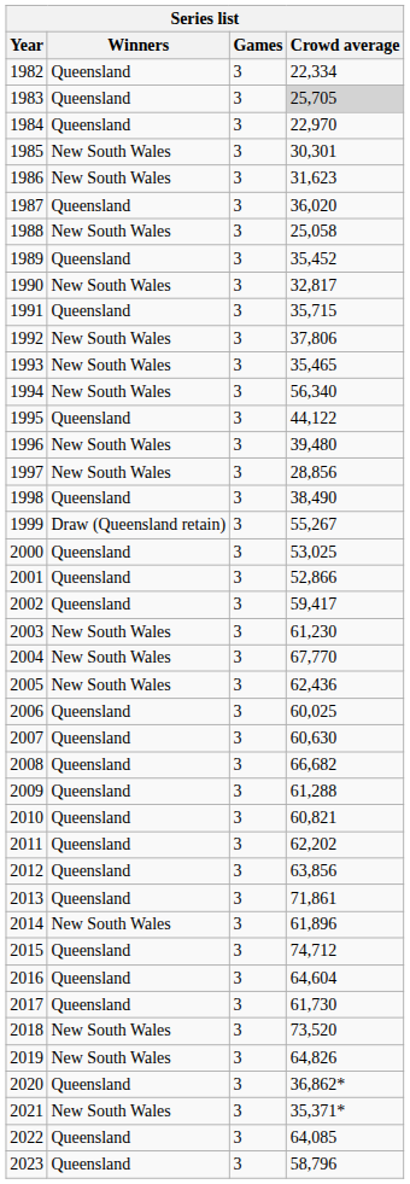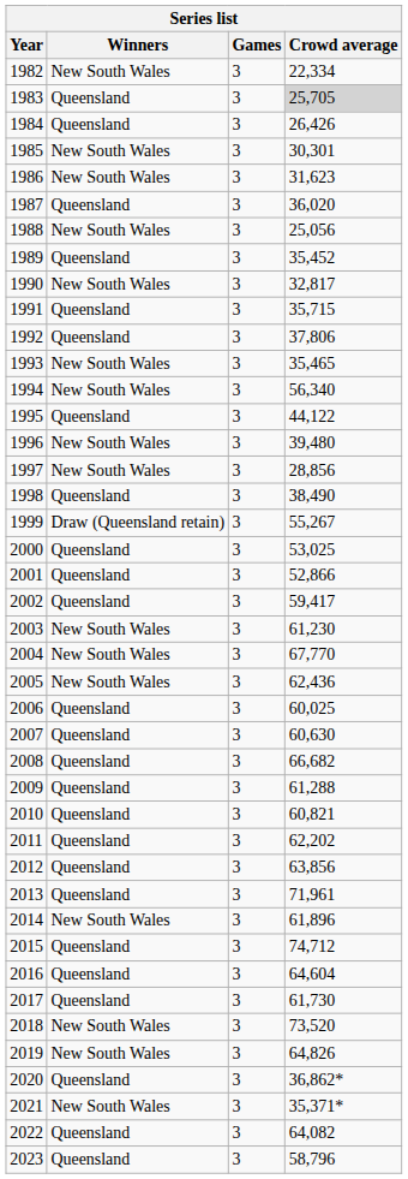1982 | Winners: Queensland -> New South Wales
1984 | Crowd average: 22,970 -> 26,426
1988 | Crowd average: 25,058 -> 25,056
1992 | Winners: New South Wales -> Queensland
2013 | Crowd average: 71,861 -> 71,961
2022 | Crowd average: 64,085 -> 64,082
